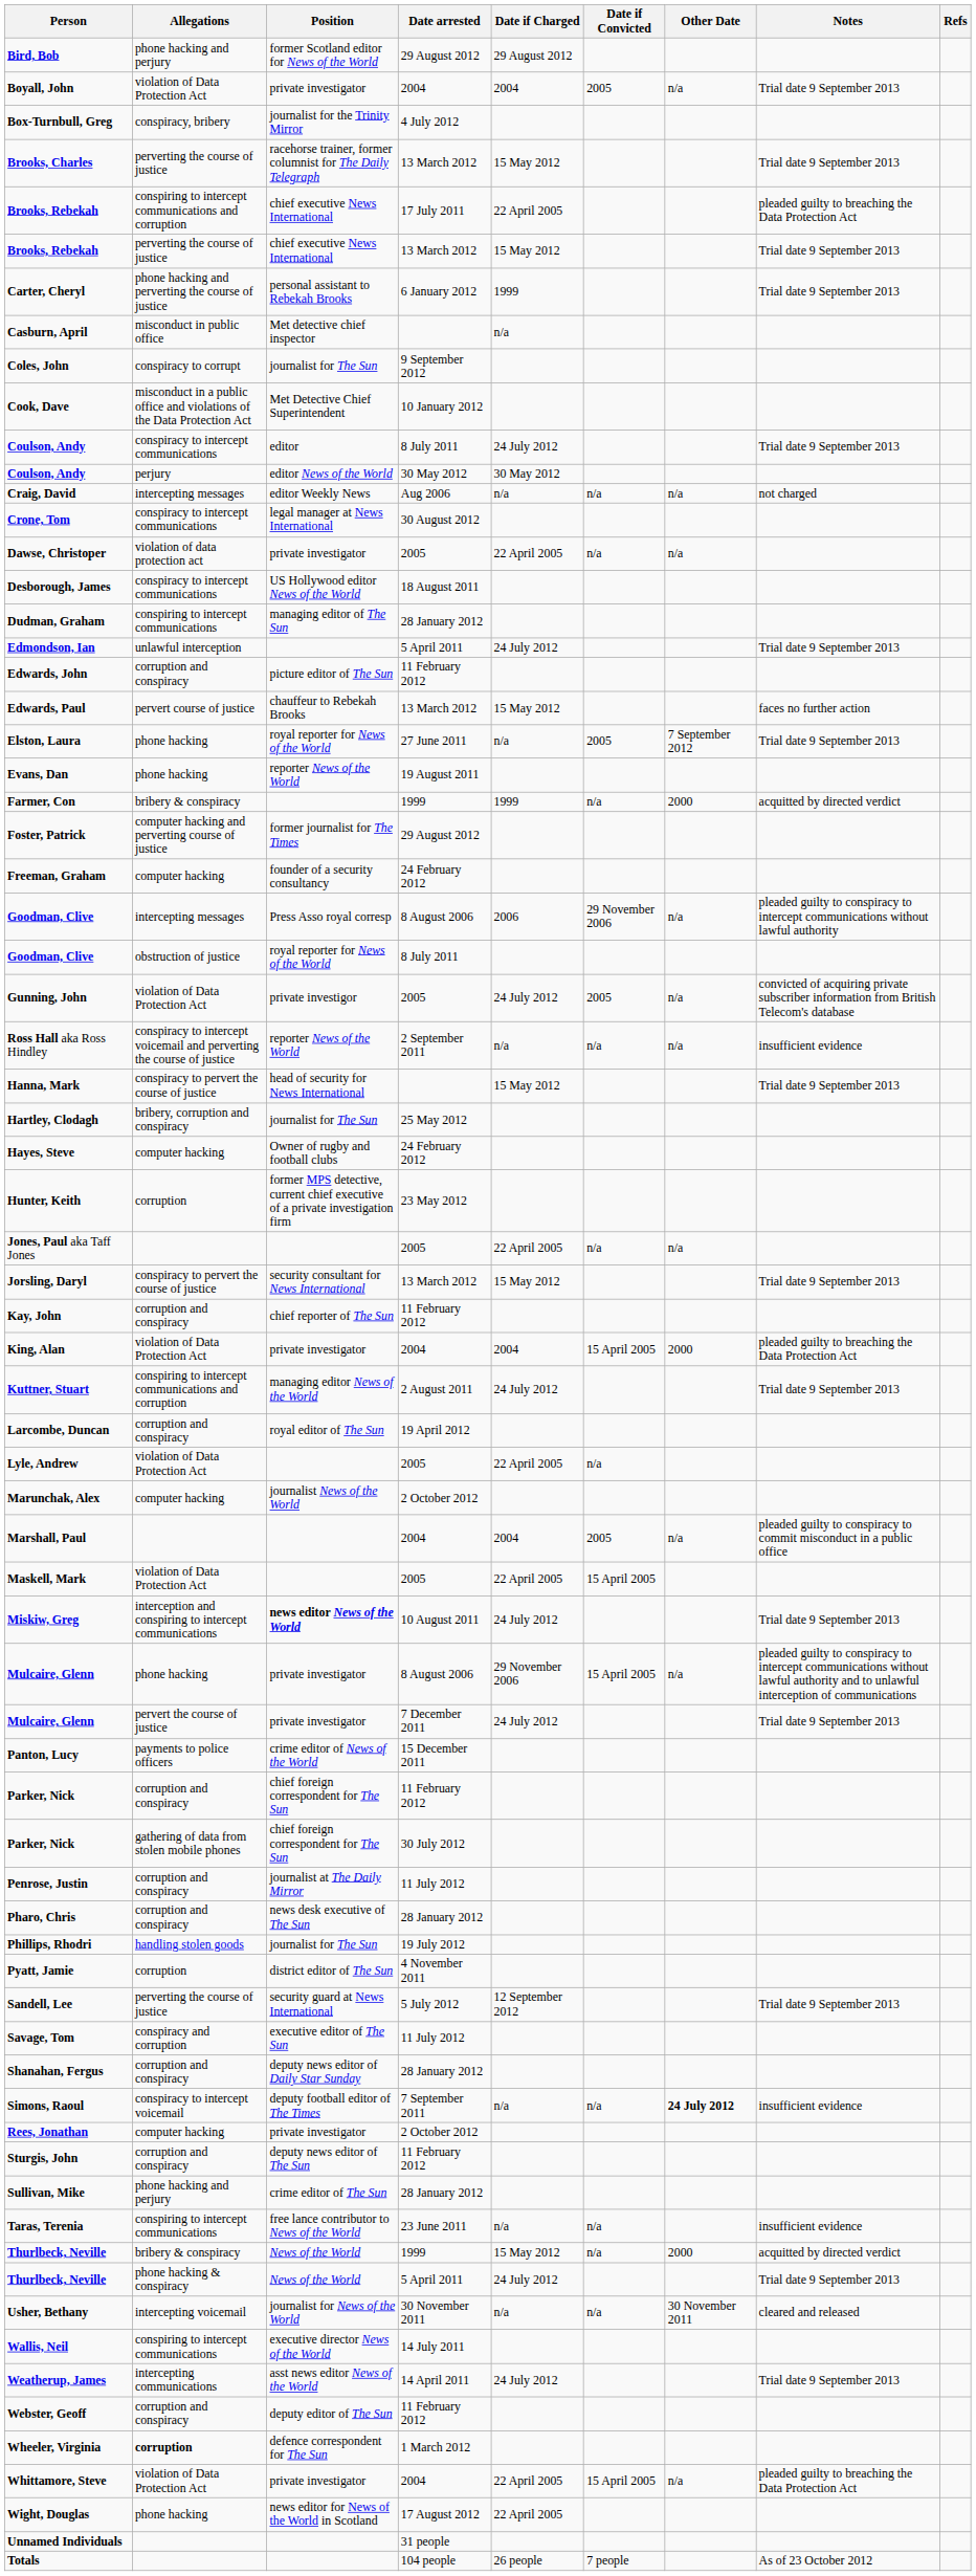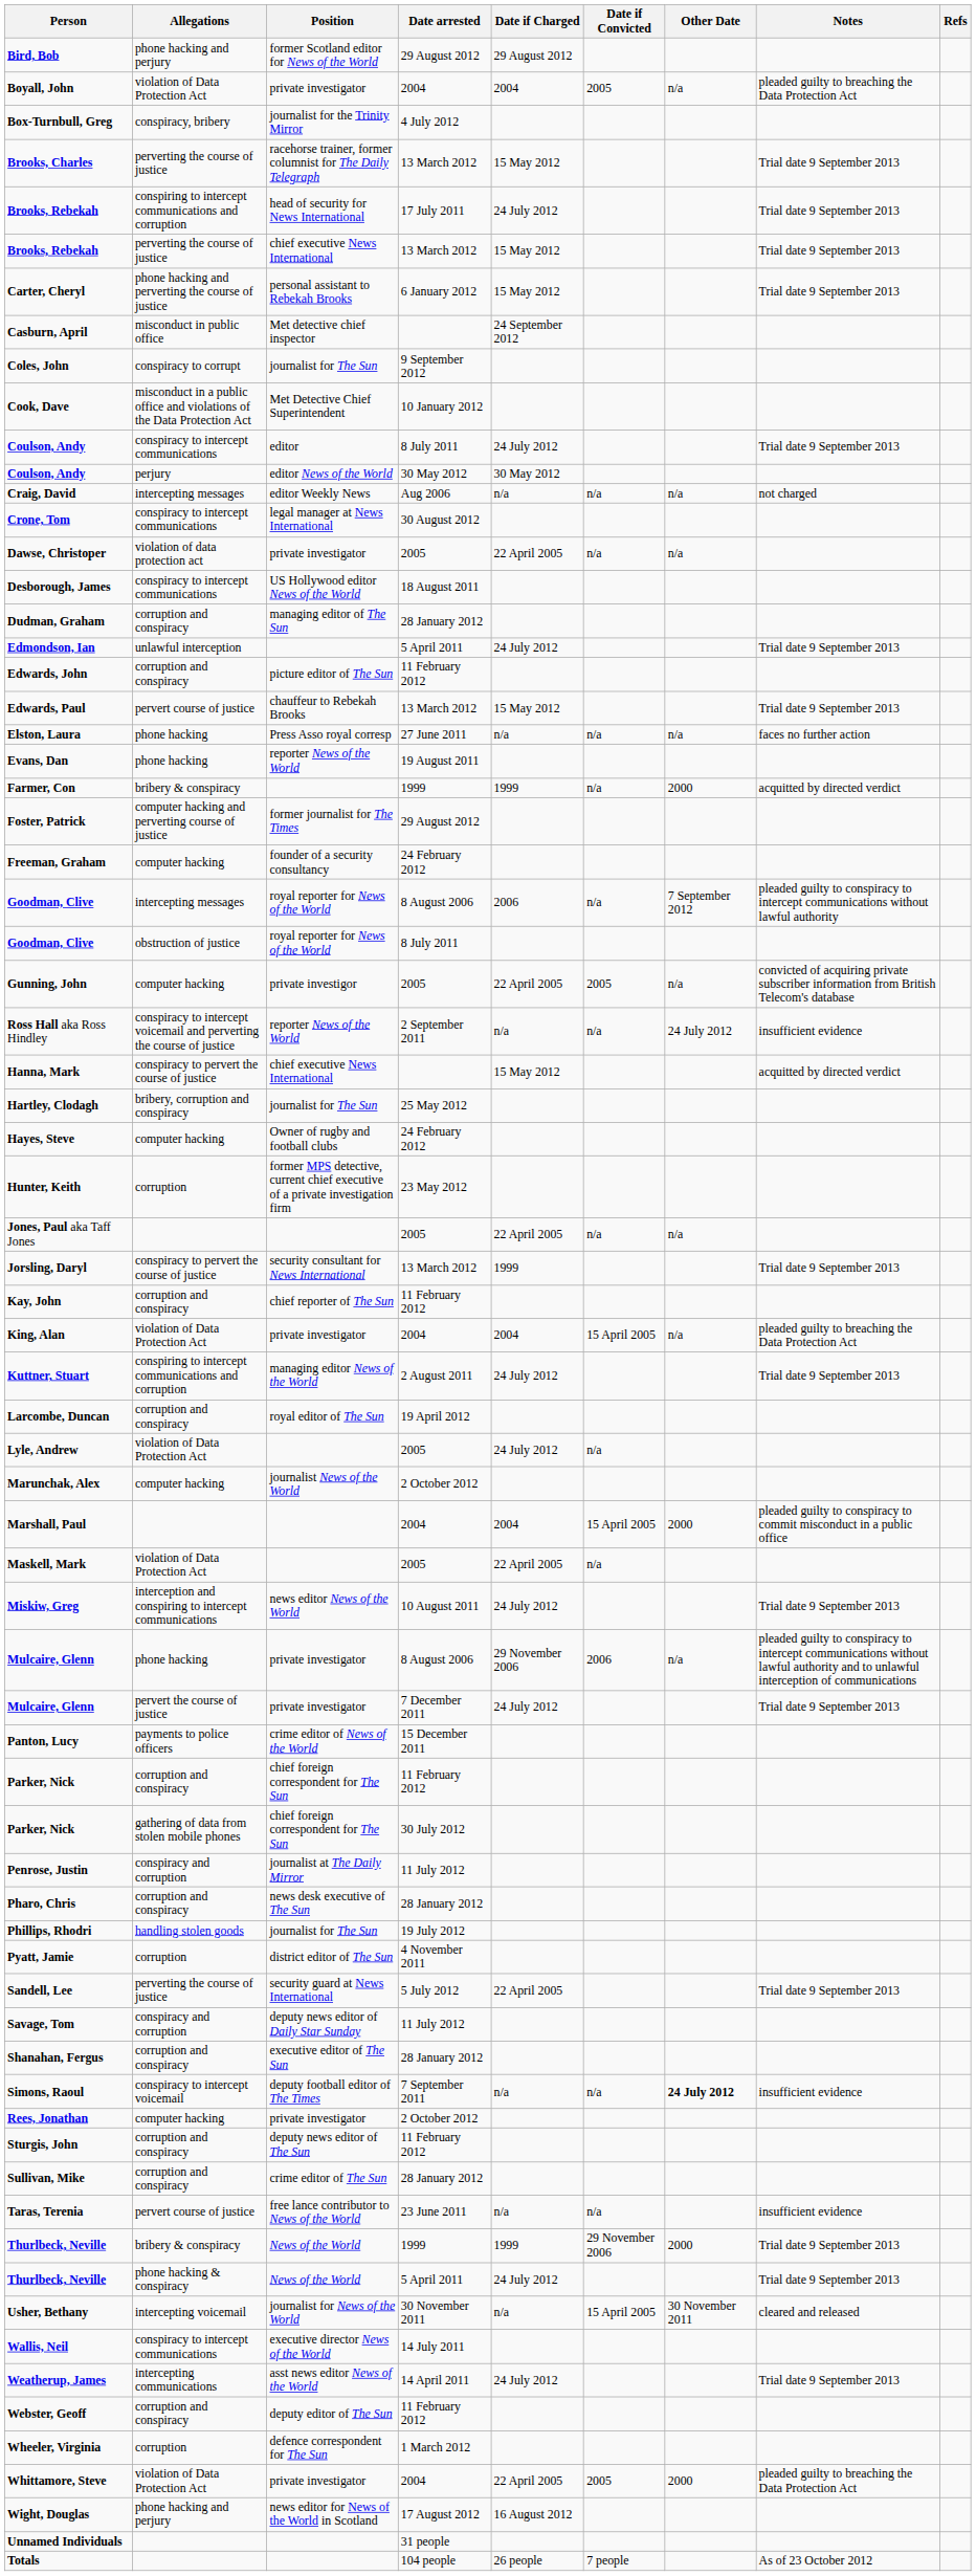Boyall, John | Notes: Trial date 9 September 2013 -> pleaded guilty to breaching the Data Protection Act
Brooks, Rebekah / 17 July 2011 | Position: chief executive News International -> head of security for News International
Brooks, Rebekah / 17 July 2011 | Date if Charged: 22 April 2005 -> 24 July 2012
Brooks, Rebekah / 17 July 2011 | Notes: pleaded guilty to breaching the Data Protection Act -> Trial date 9 September 2013
Carter, Cheryl | Date if Charged: 1999 -> 15 May 2012
Casburn, April | Date if Charged: n/a -> 24 September 2012
Dudman, Graham | Allegations: conspiring to intercept communications -> corruption and conspiracy
Edwards, Paul | Notes: faces no further action -> Trial date 9 September 2013
Elston, Laura | Position: royal reporter for News of the World -> Press Asso royal corresp
Elston, Laura | Date if Convicted: 2005 -> n/a
Elston, Laura | Other Date: 7 September 2012 -> n/a
Elston, Laura | Notes: Trial date 9 September 2013 -> faces no further action
Goodman, Clive / 8 August 2006 | Position: Press Asso royal corresp -> royal reporter for News of the World
Goodman, Clive / 8 August 2006 | Date if Convicted: 29 November 2006 -> n/a
Goodman, Clive / 8 August 2006 | Other Date: n/a -> 7 September 2012
Gunning, John | Allegations: violation of Data Protection Act -> computer hacking
Gunning, John | Date if Charged: 24 July 2012 -> 22 April 2005
Ross Hall aka Ross Hindley | Other Date: n/a -> 24 July 2012
Hanna, Mark | Position: head of security for News International -> chief executive News International
Hanna, Mark | Notes: Trial date 9 September 2013 -> acquitted by directed verdict
Jorsling, Daryl | Date if Charged: 15 May 2012 -> 1999
King, Alan | Other Date: 2000 -> n/a
Lyle, Andrew | Date if Charged: 22 April 2005 -> 24 July 2012
Marshall, Paul | Date if Convicted: 2005 -> 15 April 2005
Marshall, Paul | Other Date: n/a -> 2000
Maskell, Mark | Date if Convicted: 15 April 2005 -> n/a
Miskiw, Greg | Position: bold -> normal
Mulcaire, Glenn / 8 August 2006 | Date if Convicted: 15 April 2005 -> 2006
Penrose, Justin | Allegations: corruption and conspiracy -> conspiracy and corruption
Sandell, Lee | Date if Charged: 12 September 2012 -> 22 April 2005
Savage, Tom | Position: executive editor of The Sun -> deputy news editor of Daily Star Sunday
Shanahan, Fergus | Position: deputy news editor of Daily Star Sunday -> executive editor of The Sun
Sullivan, Mike | Allegations: phone hacking and perjury -> corruption and conspiracy
Taras, Terenia | Allegations: conspiring to intercept communications -> pervert course of justice
Thurlbeck, Neville / 1999 | Date if Charged: 15 May 2012 -> 1999
Thurlbeck, Neville / 1999 | Date if Convicted: n/a -> 29 November 2006
Thurlbeck, Neville / 1999 | Notes: acquitted by directed verdict -> Trial date 9 September 2013
Usher, Bethany | Date if Convicted: n/a -> 15 April 2005
Wallis, Neil | Allegations: conspiring to intercept communications -> conspiracy to intercept communications
Wheeler, Virginia | Allegations: bold -> normal
Whittamore, Steve | Date if Convicted: 15 April 2005 -> 2005
Whittamore, Steve | Other Date: n/a -> 2000
Wight, Douglas | Allegations: phone hacking -> phone hacking and perjury
Wight, Douglas | Date if Charged: 22 April 2005 -> 16 August 2012
